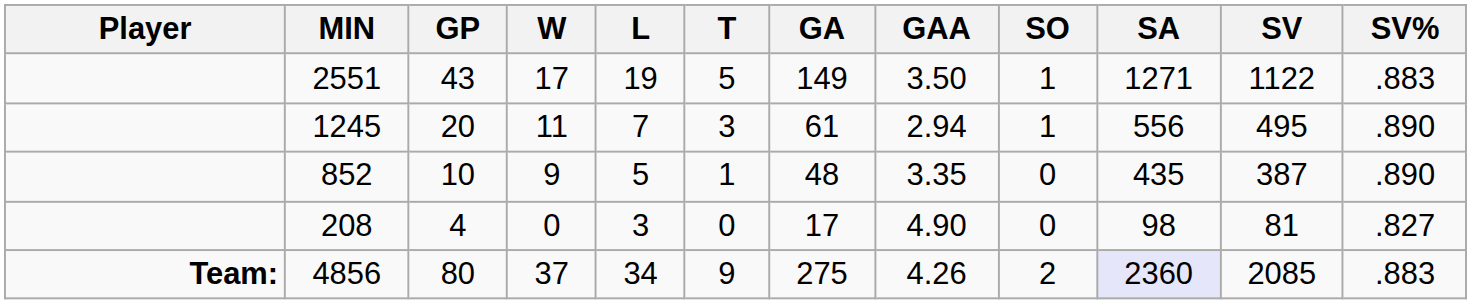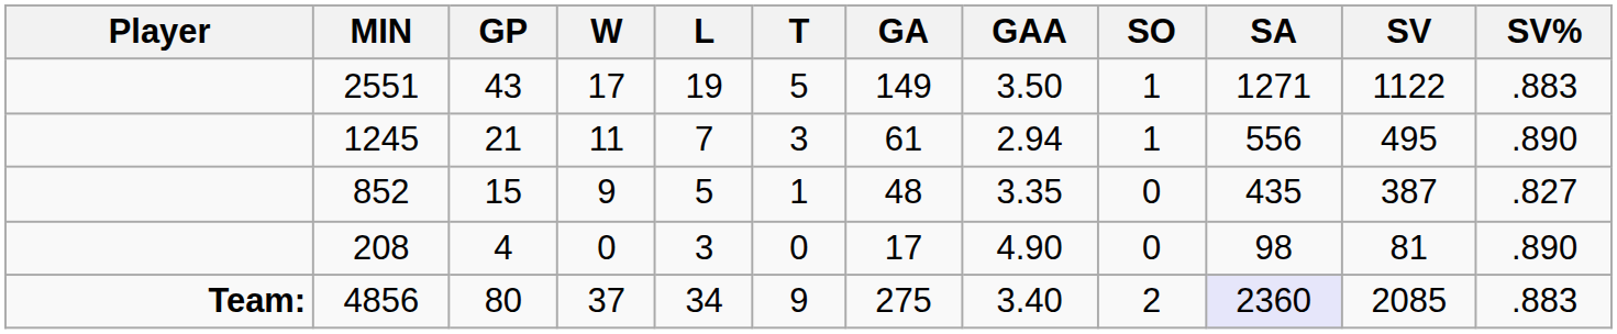1245 | GP: 20 -> 21
852 | GP: 10 -> 15
852 | SV%: .890 -> .827
208 | SV%: .827 -> .890
4856 | GAA: 4.26 -> 3.40
